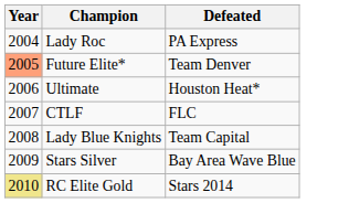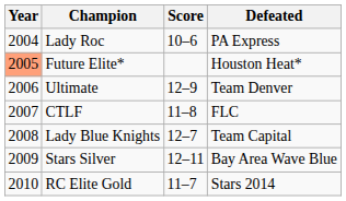+ column: Score | 10–6 | 12–9 | 11–8 | 12–7 | 12–11 | 11–7
Future Elite* | Defeated: Team Denver -> Houston Heat*
Ultimate | Defeated: Houston Heat* -> Team Denver
RC Elite Gold | Year: khaki background -> no background
